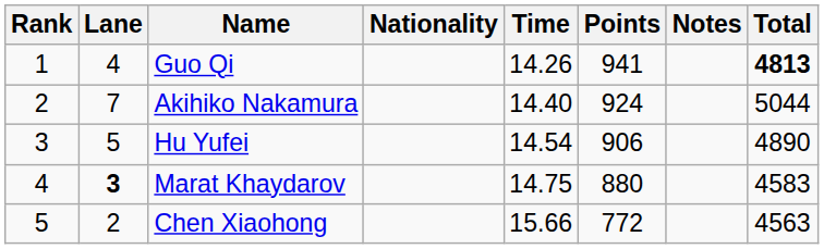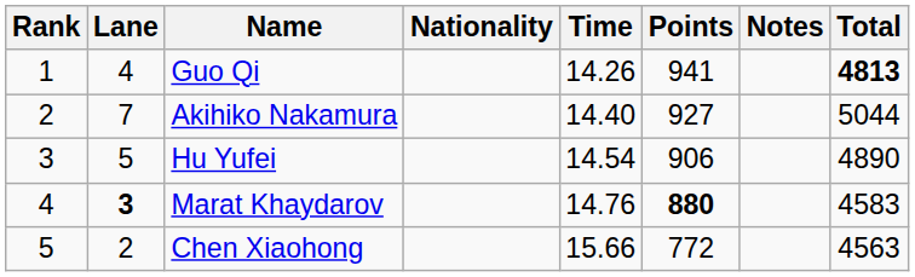Akihiko Nakamura | Points: 924 -> 927
Marat Khaydarov | Time: 14.75 -> 14.76
Marat Khaydarov | Points: normal -> bold
